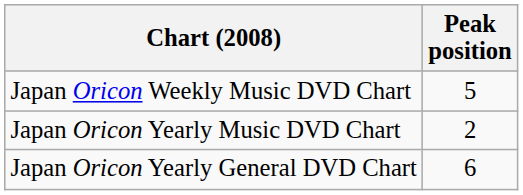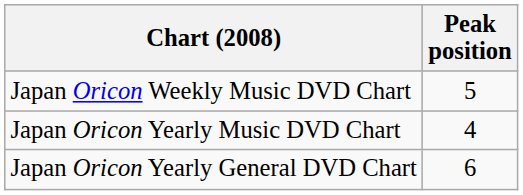Japan Oricon Yearly Music DVD Chart | Peak position: 2 -> 4
